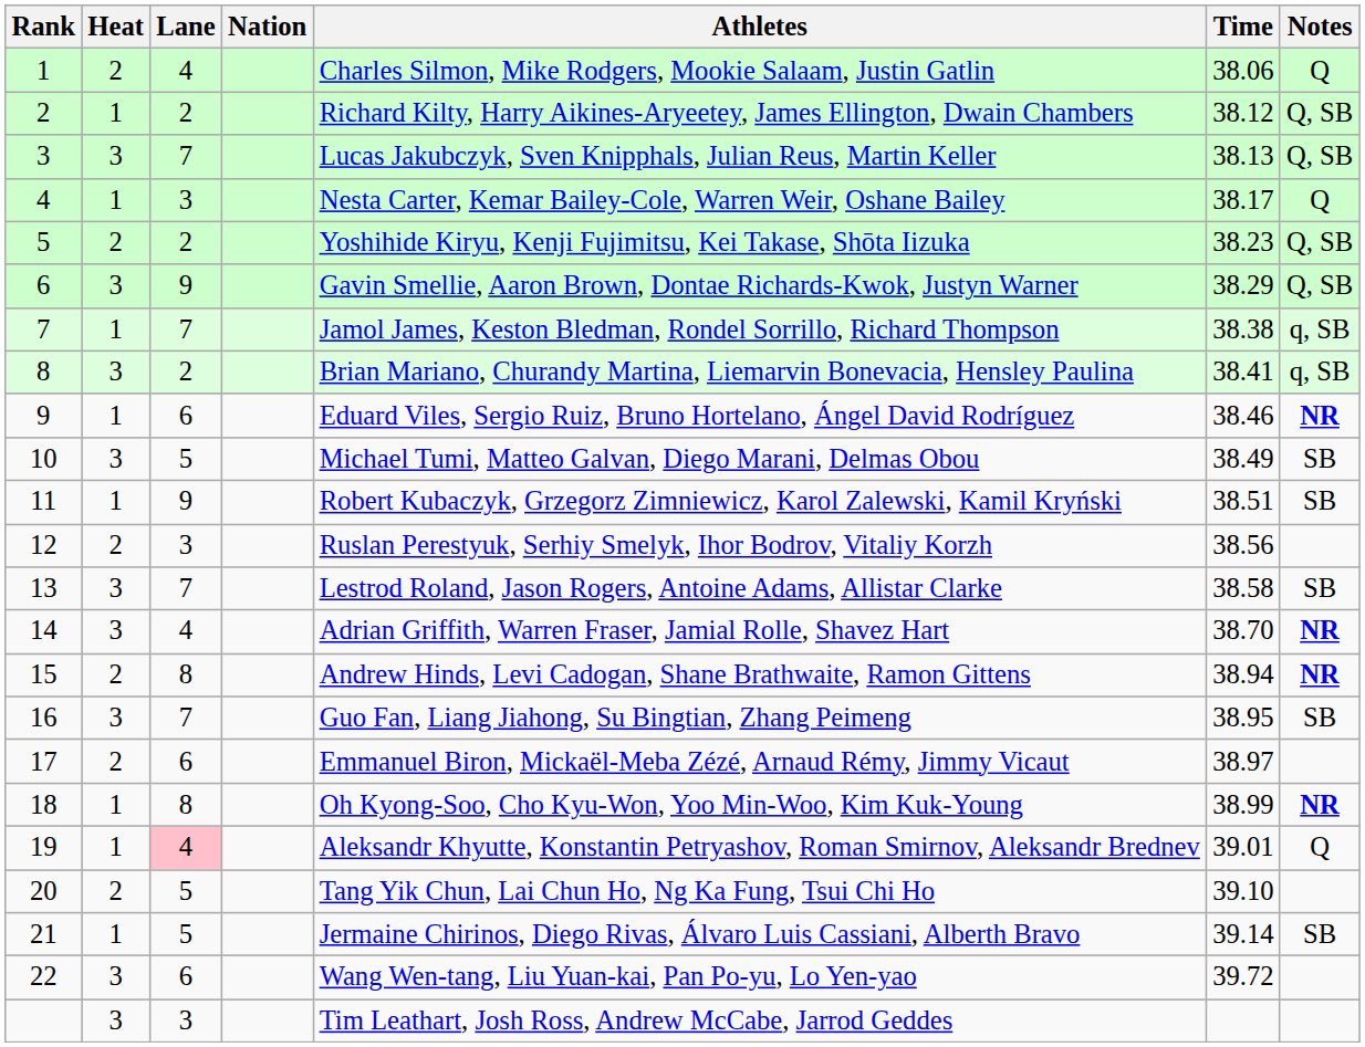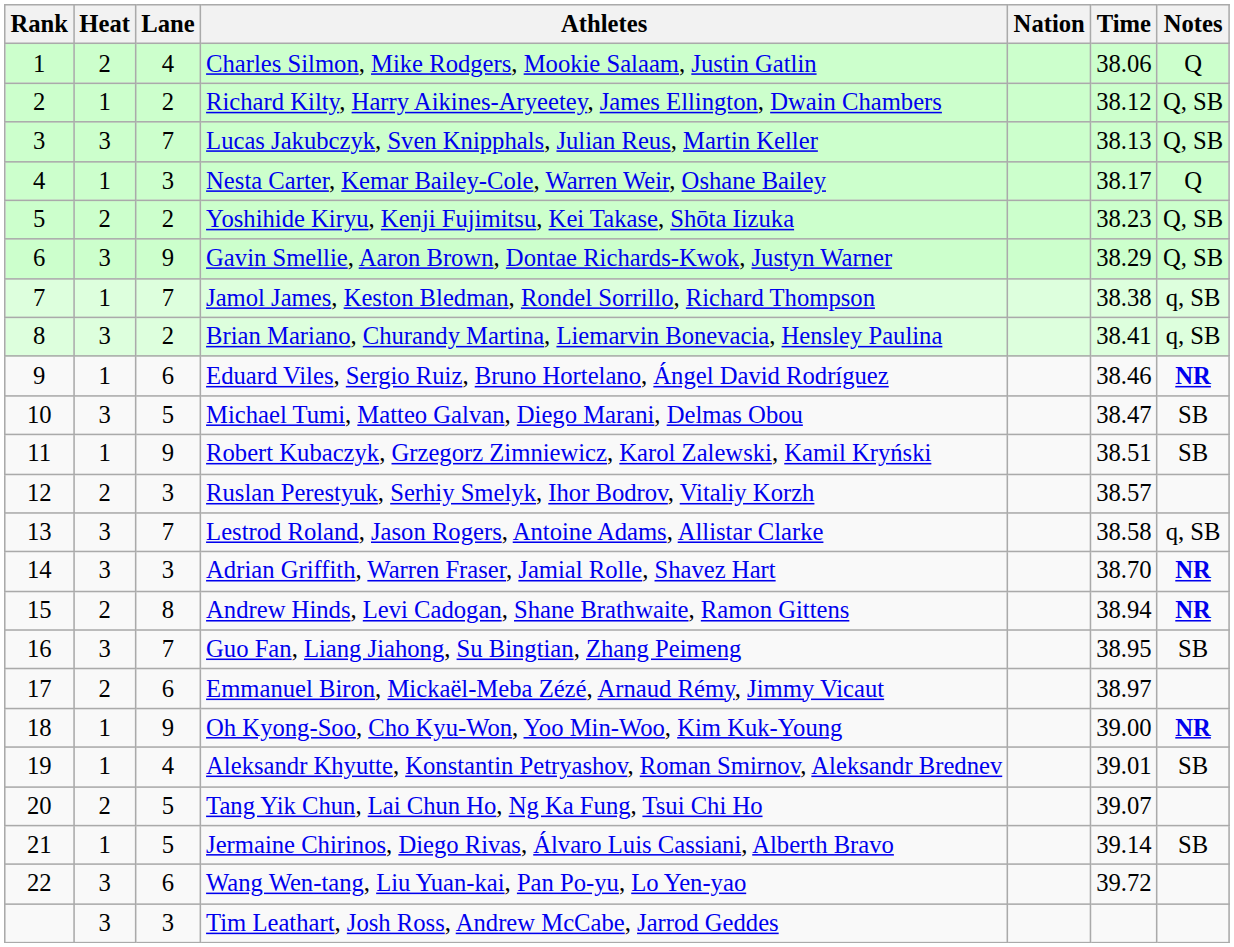columns swapped: Nation <-> Athletes
10 | Time: 38.49 -> 38.47
12 | Time: 38.56 -> 38.57
13 | Notes: SB -> q, SB
14 | Lane: 4 -> 3
18 | Lane: 8 -> 9
18 | Time: 38.99 -> 39.00
19 | Lane: pink background -> no background
19 | Notes: Q -> SB
20 | Time: 39.10 -> 39.07
